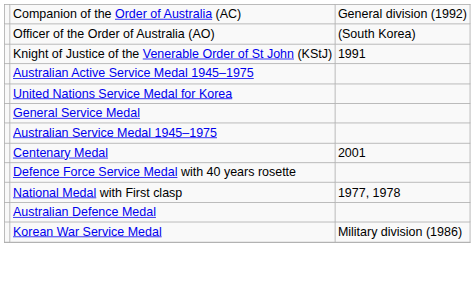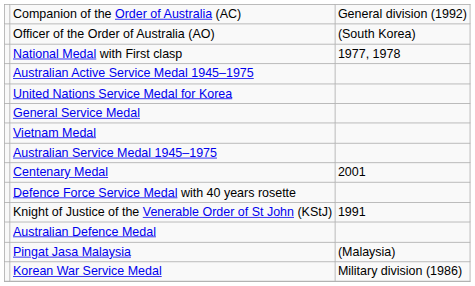rows swapped: Knight of Justice of the Venerable Order of St John (KStJ) <-> National Medal with First clasp
+ row: Vietnam Medal
+ row: Pingat Jasa Malaysia | (Malaysia)
